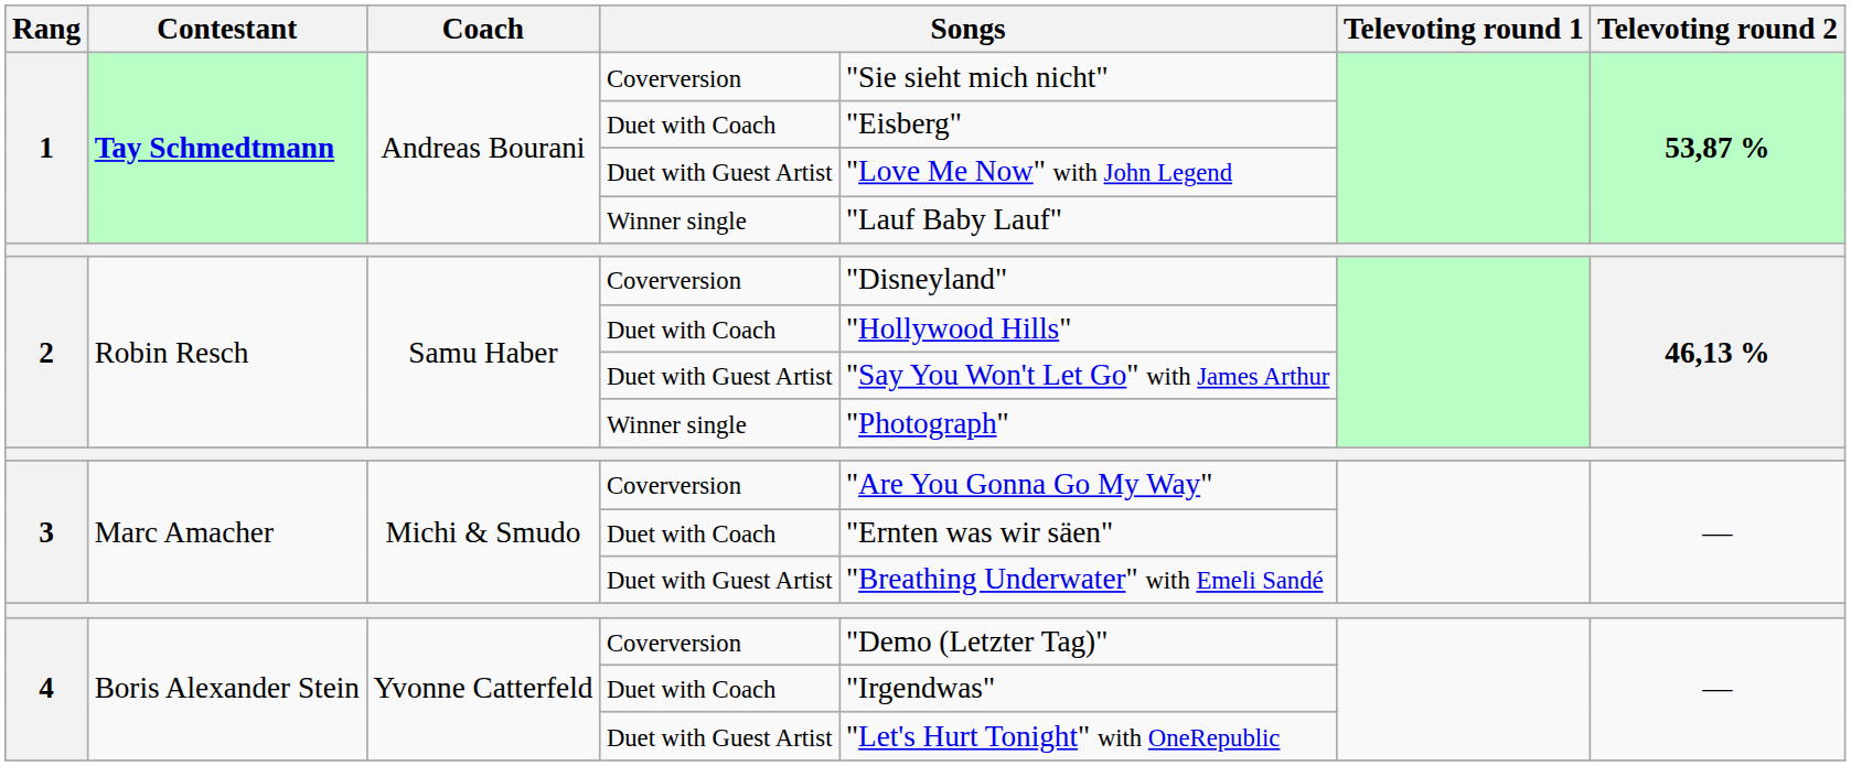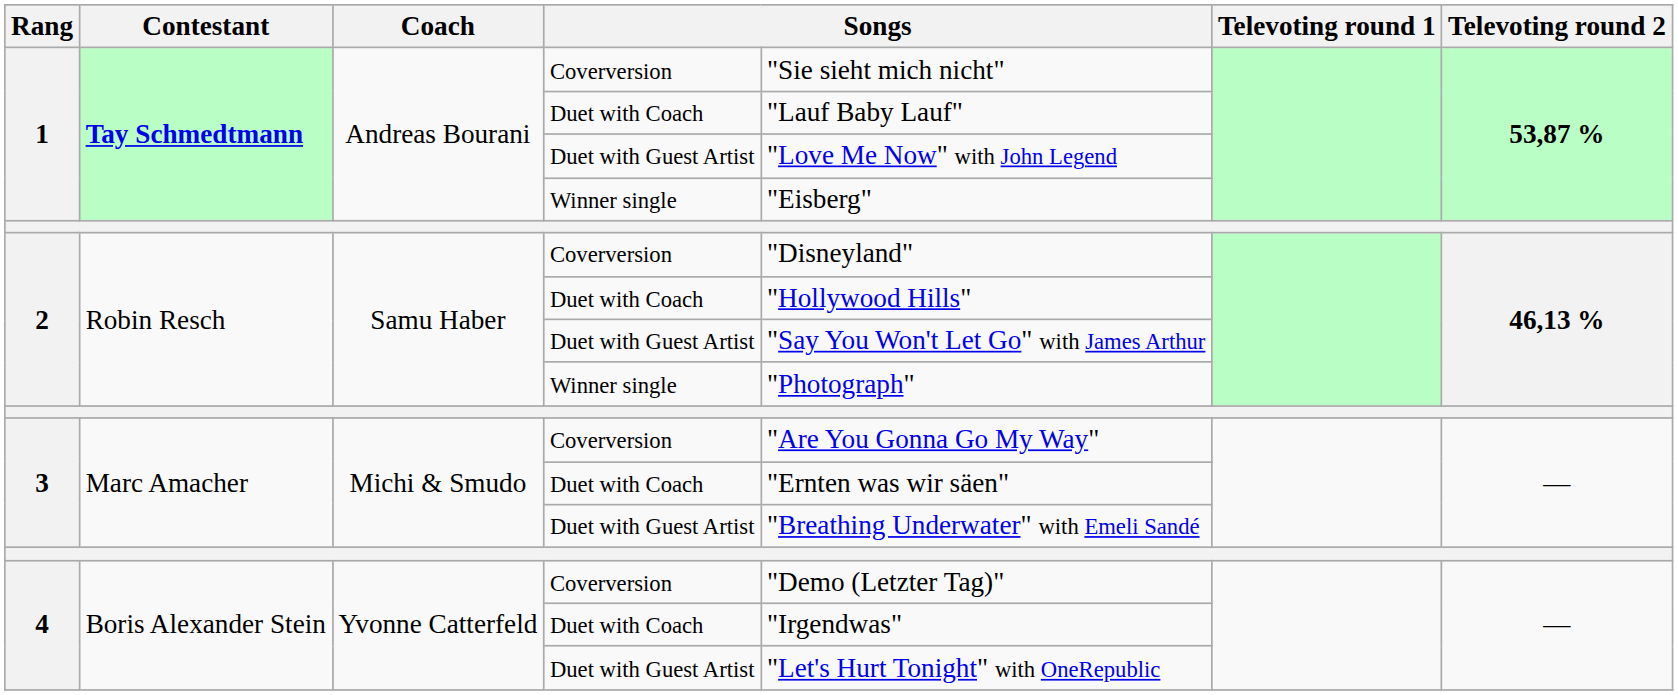1 / Duet with Coach | column 5: "Eisberg" -> "Lauf Baby Lauf"
1 / Winner single | column 5: "Lauf Baby Lauf" -> "Eisberg"
